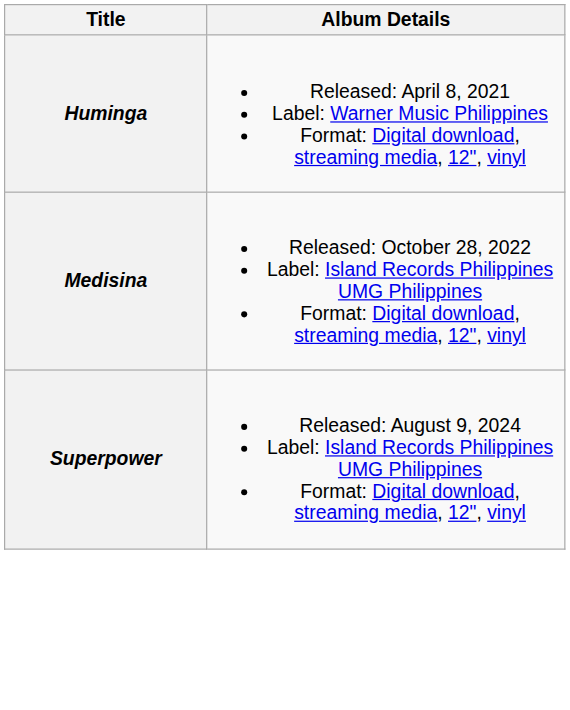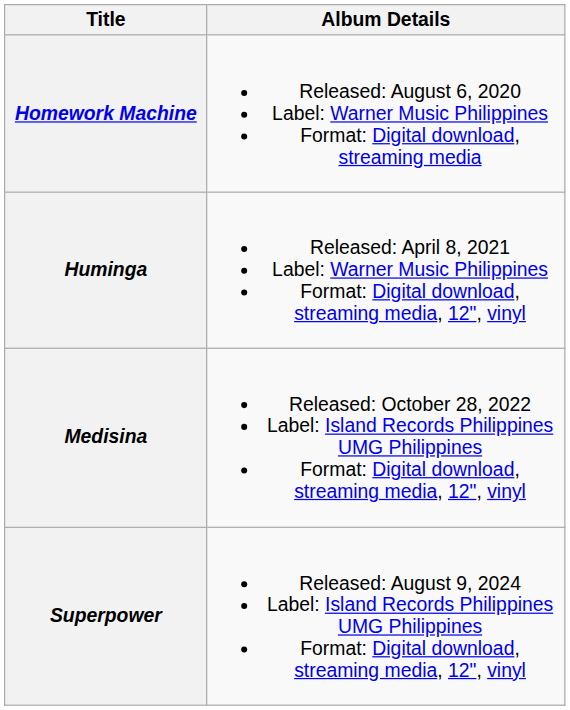+ row: Homework Machine | Released: August 6, 2020 Label: Warner Music Philippines Format: Digital download, streaming media
